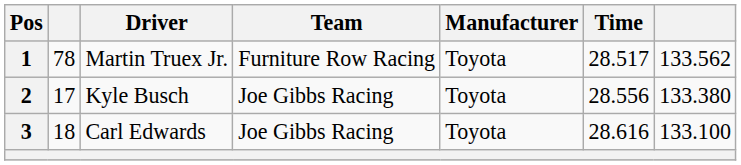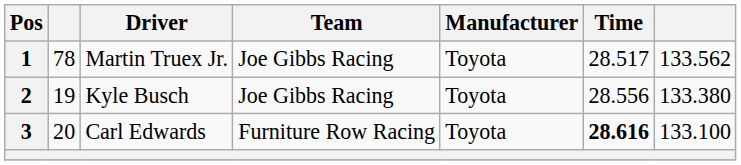1 | Team: Furniture Row Racing -> Joe Gibbs Racing
2 | column 2: 17 -> 19
3 | column 2: 18 -> 20
3 | Team: Joe Gibbs Racing -> Furniture Row Racing
3 | Time: normal -> bold
